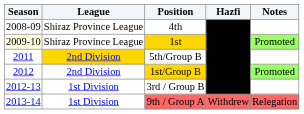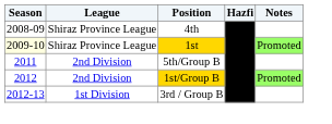5th/Group B | League: gold background -> no background
- row: 2013-14 | 1st Division | 9th / Group A | Withdrew | Relegation
